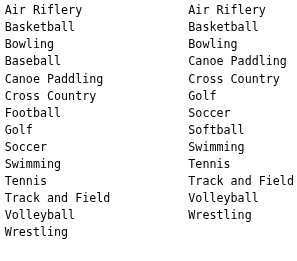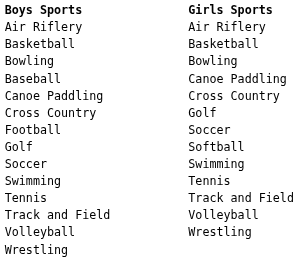+ row: Boys Sports | Girls Sports
